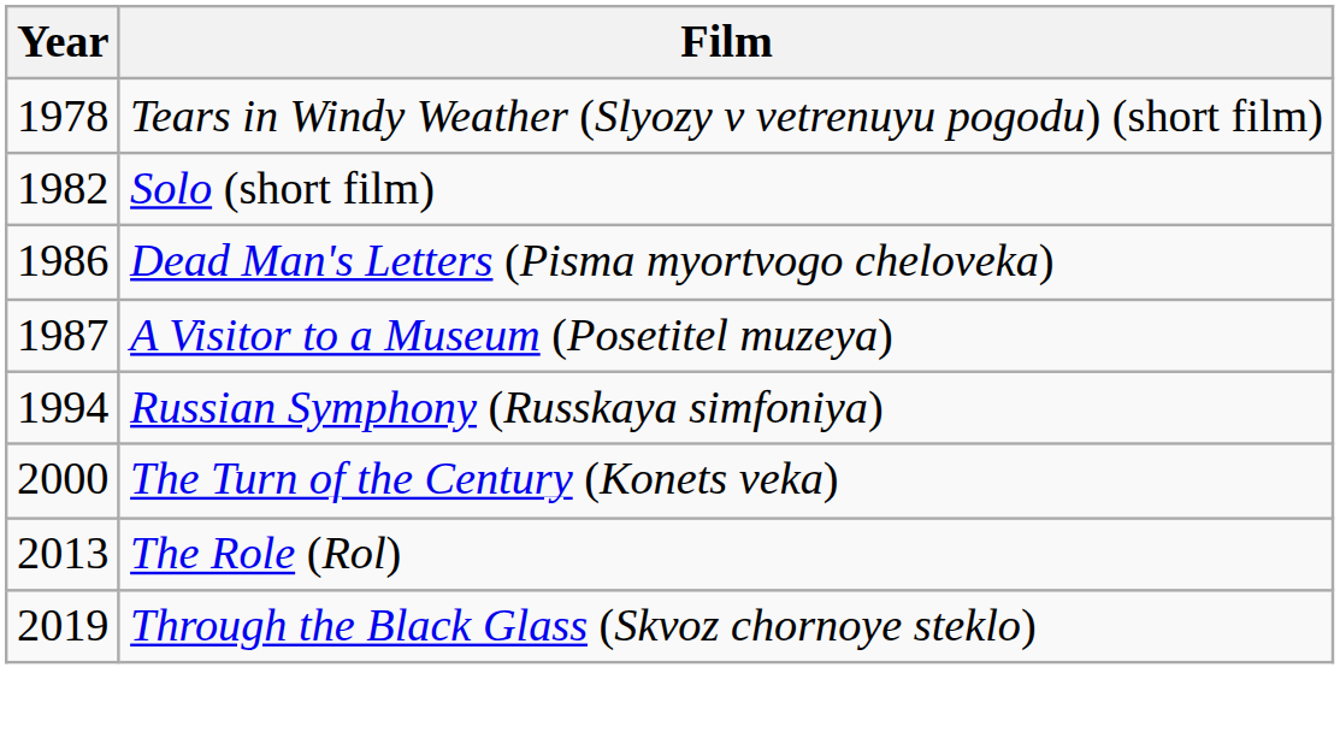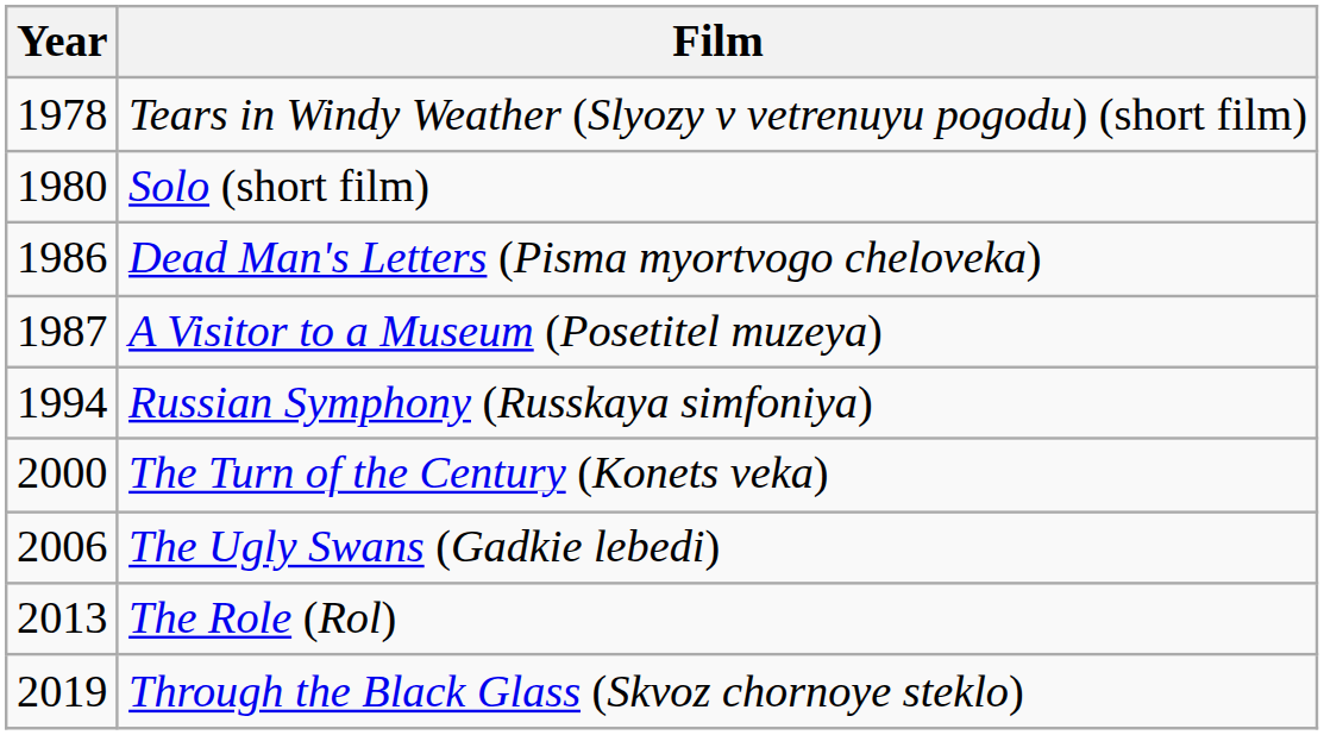Solo (short film) | Year: 1982 -> 1980
+ row: 2006 | The Ugly Swans (Gadkie lebedi)
